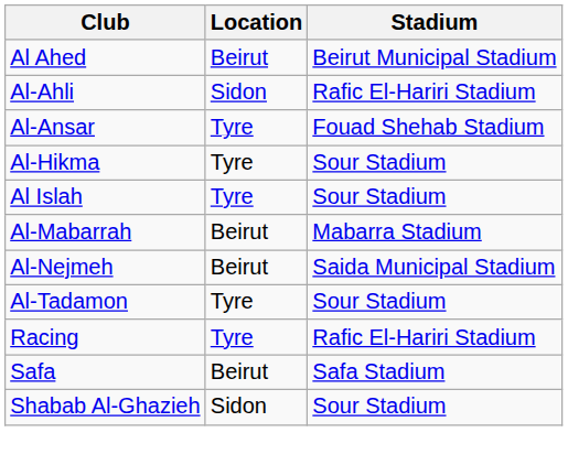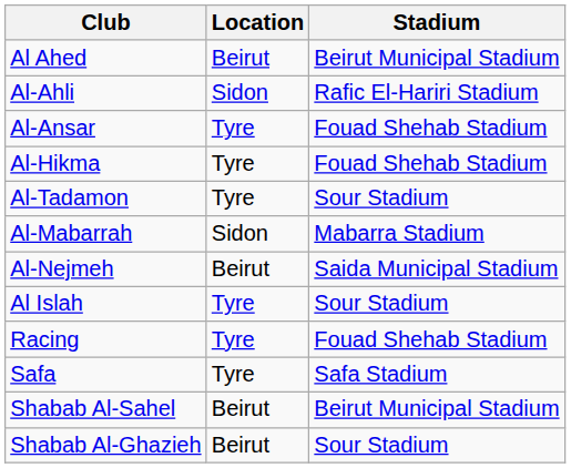Al-Hikma | Stadium: Sour Stadium -> Fouad Shehab Stadium
rows swapped: Al Islah <-> Al-Tadamon
Al-Mabarrah | Location: Beirut -> Sidon
Racing | Stadium: Rafic El-Hariri Stadium -> Fouad Shehab Stadium
Safa | Location: Beirut -> Tyre
+ row: Shabab Al-Sahel | Beirut | Beirut Municipal Stadium
Shabab Al-Ghazieh | Location: Sidon -> Beirut
